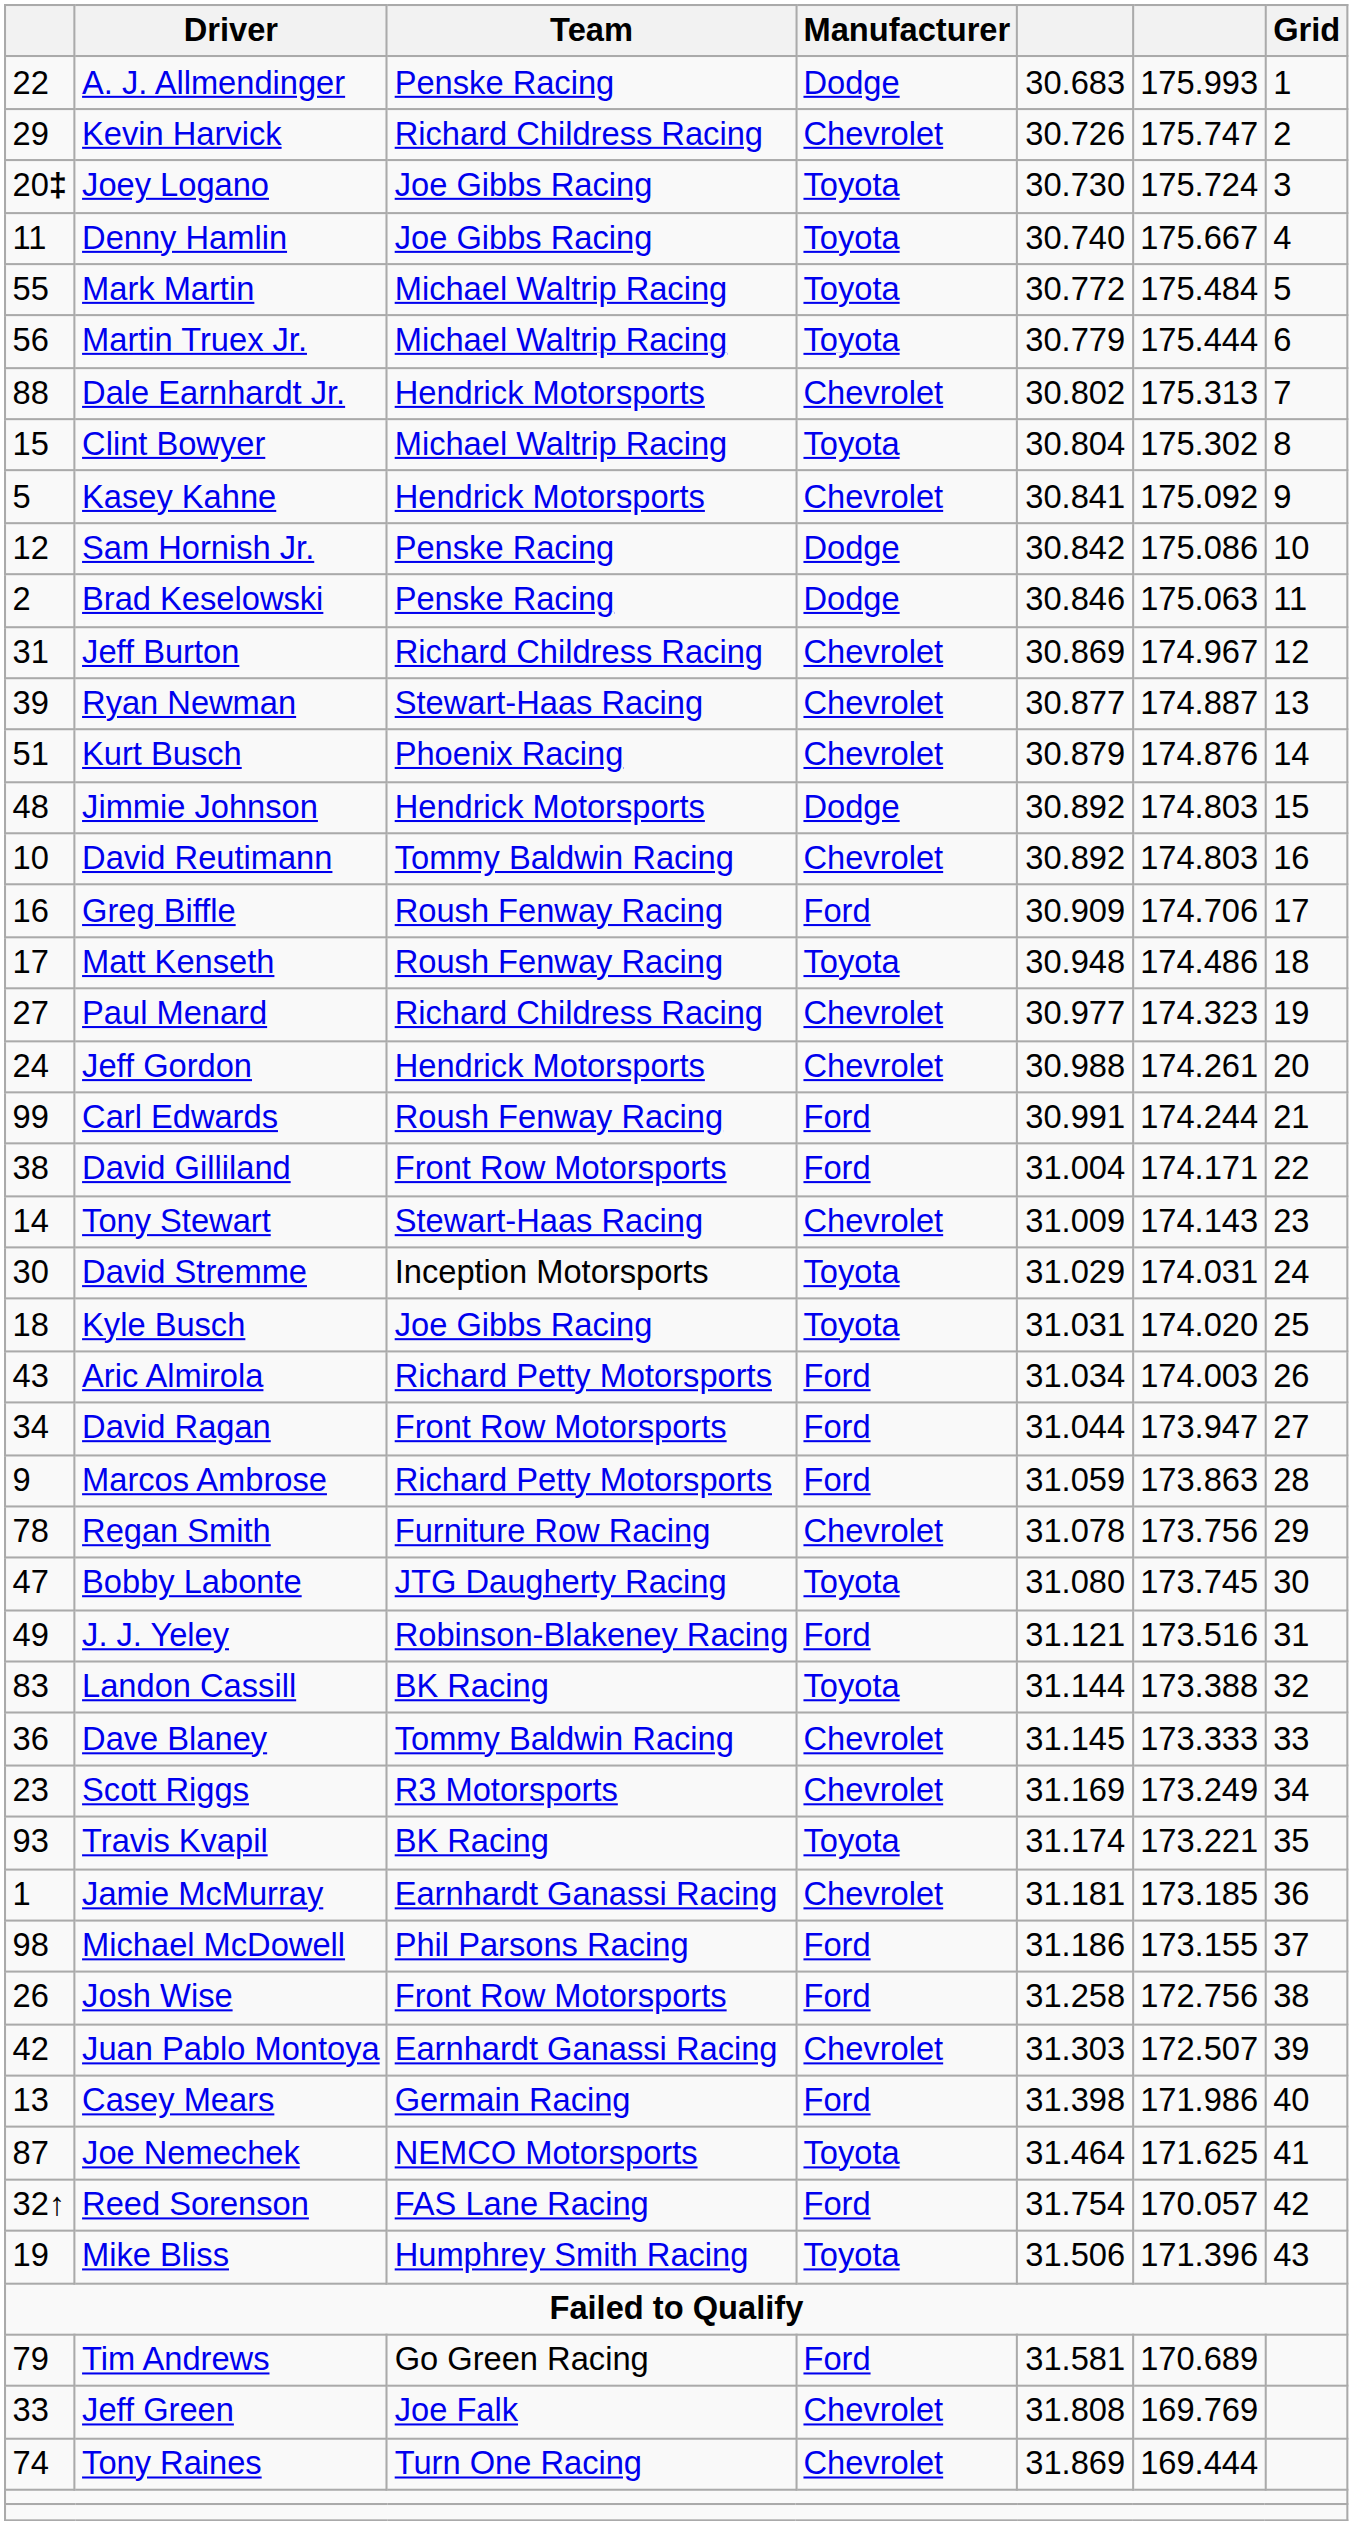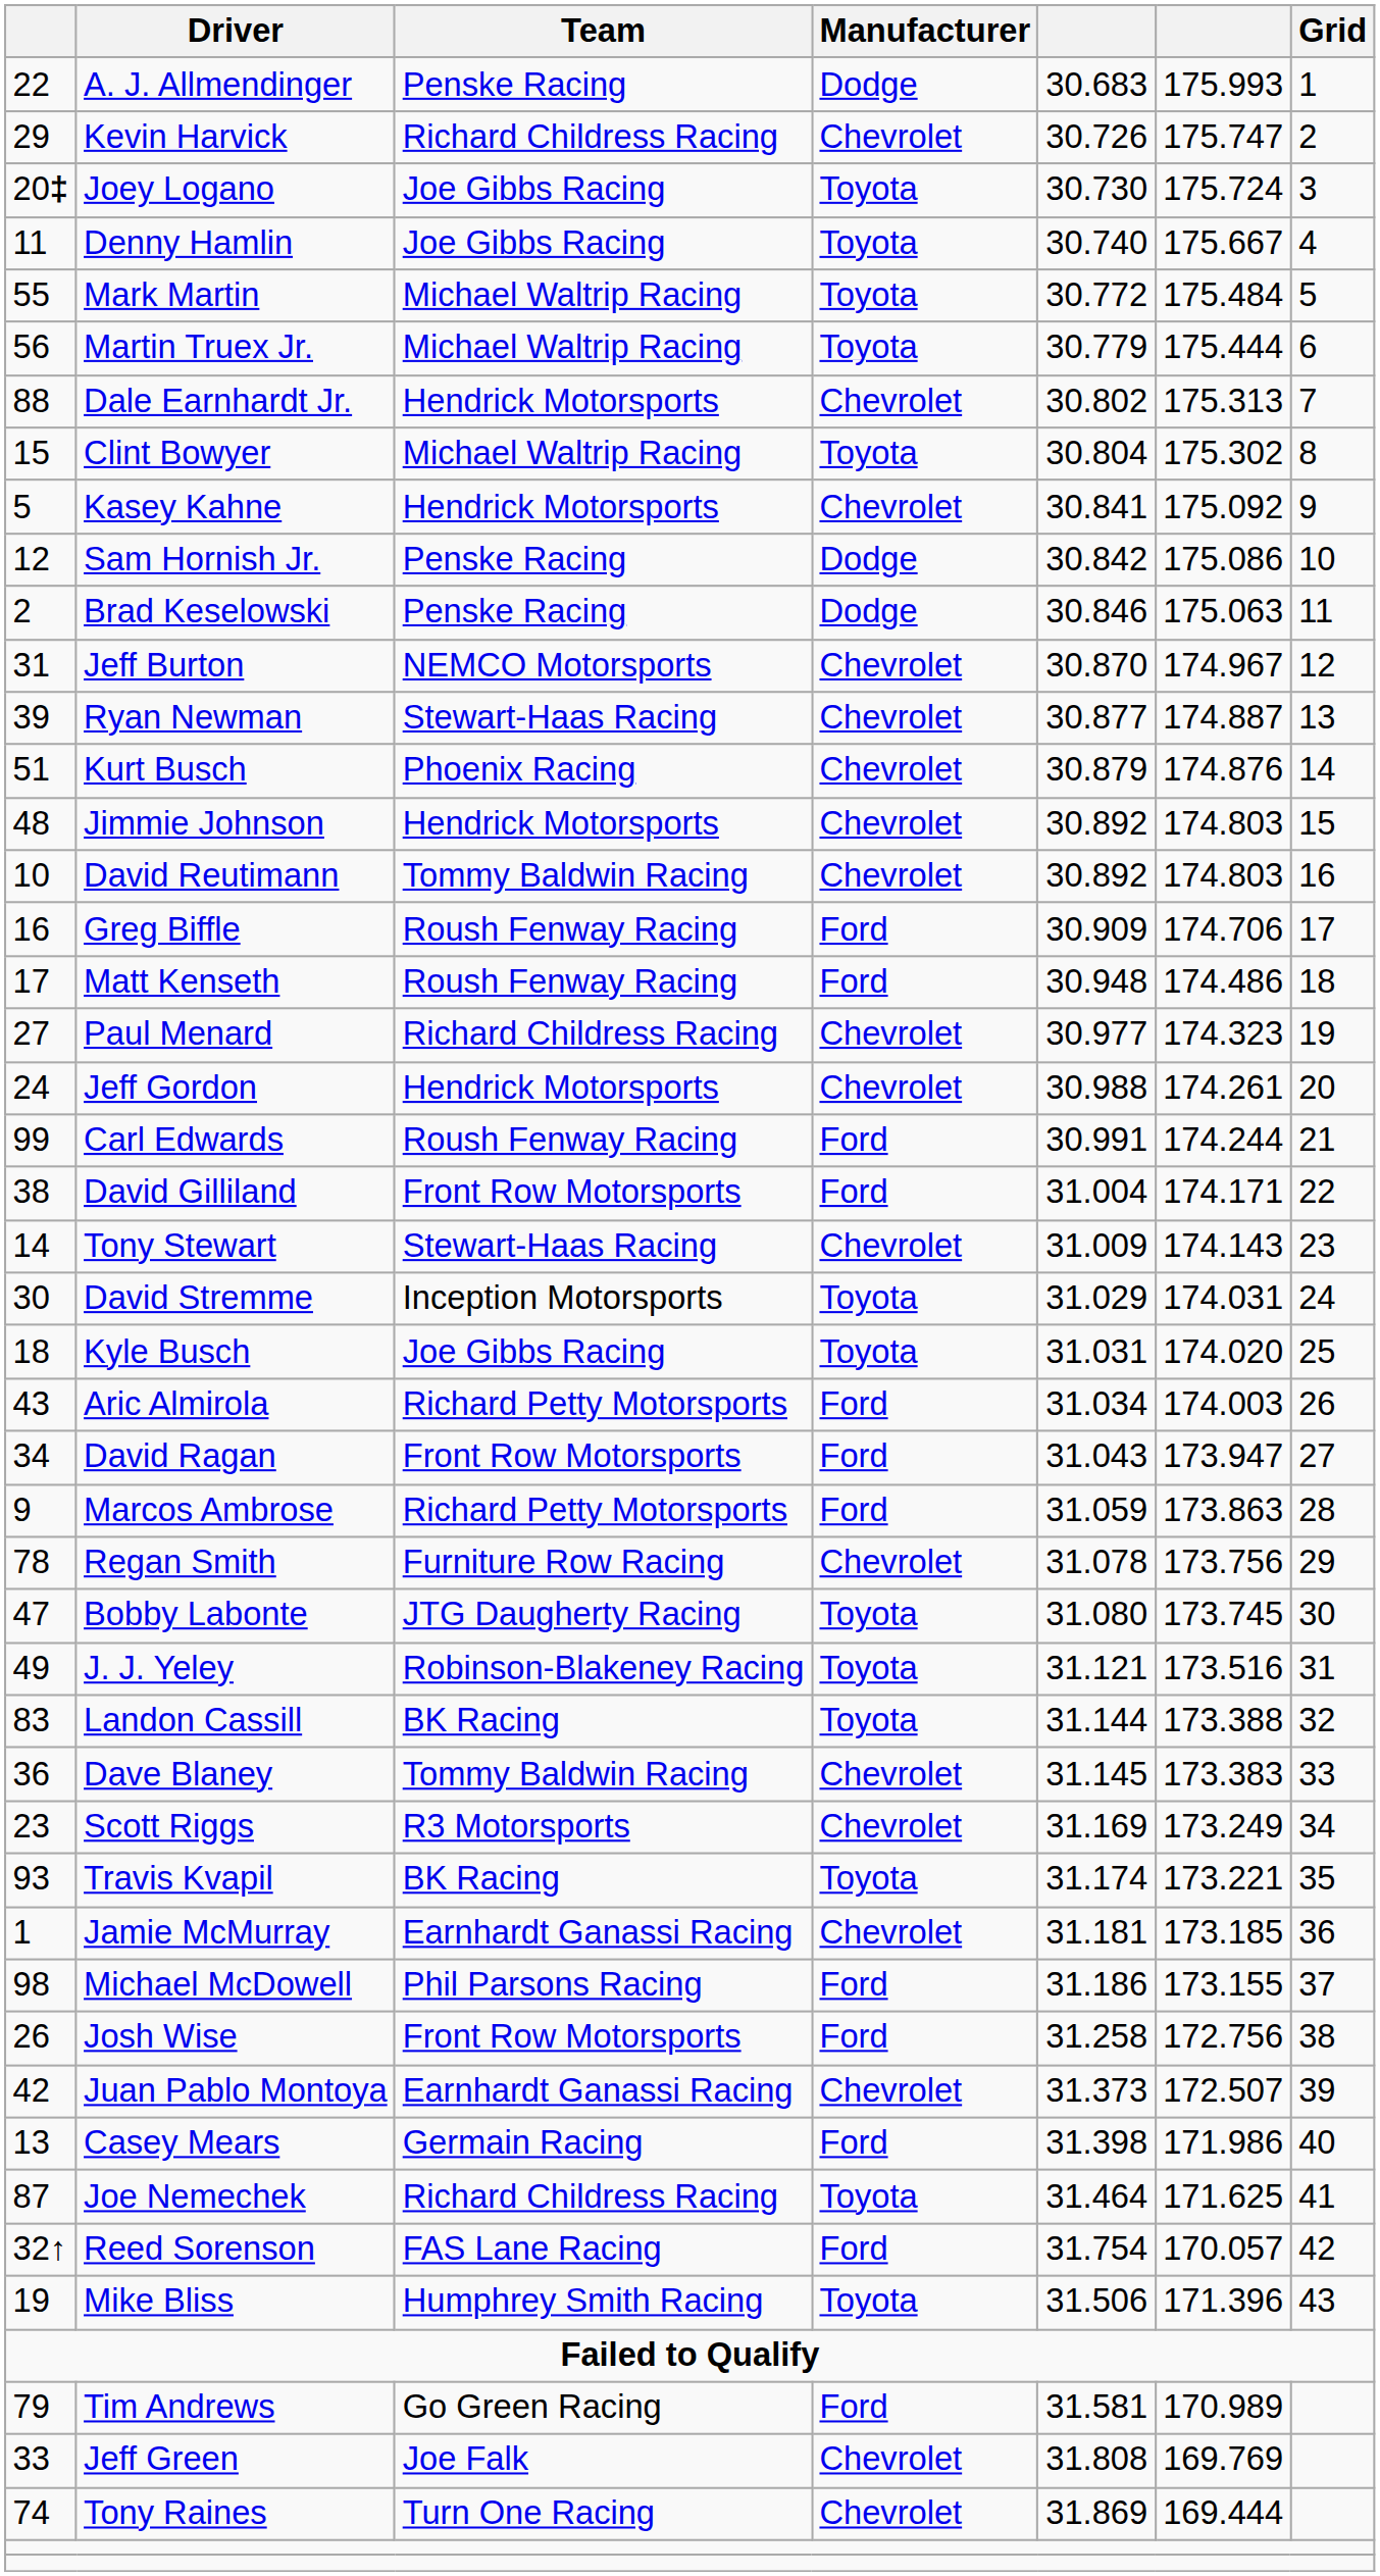Jeff Burton | Team: Richard Childress Racing -> NEMCO Motorsports
Jeff Burton | column 5: 30.869 -> 30.870
Jimmie Johnson | Manufacturer: Dodge -> Chevrolet
Matt Kenseth | Manufacturer: Toyota -> Ford
David Ragan | column 5: 31.044 -> 31.043
J. J. Yeley | Manufacturer: Ford -> Toyota
Dave Blaney | column 6: 173.333 -> 173.383
Juan Pablo Montoya | column 5: 31.303 -> 31.373
Joe Nemechek | Team: NEMCO Motorsports -> Richard Childress Racing
Tim Andrews | column 6: 170.689 -> 170.989
